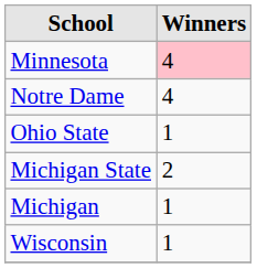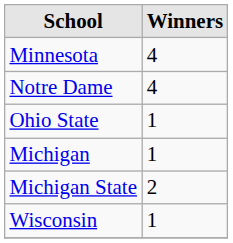Minnesota | Winners: pink background -> no background
rows swapped: Michigan <-> Michigan State
